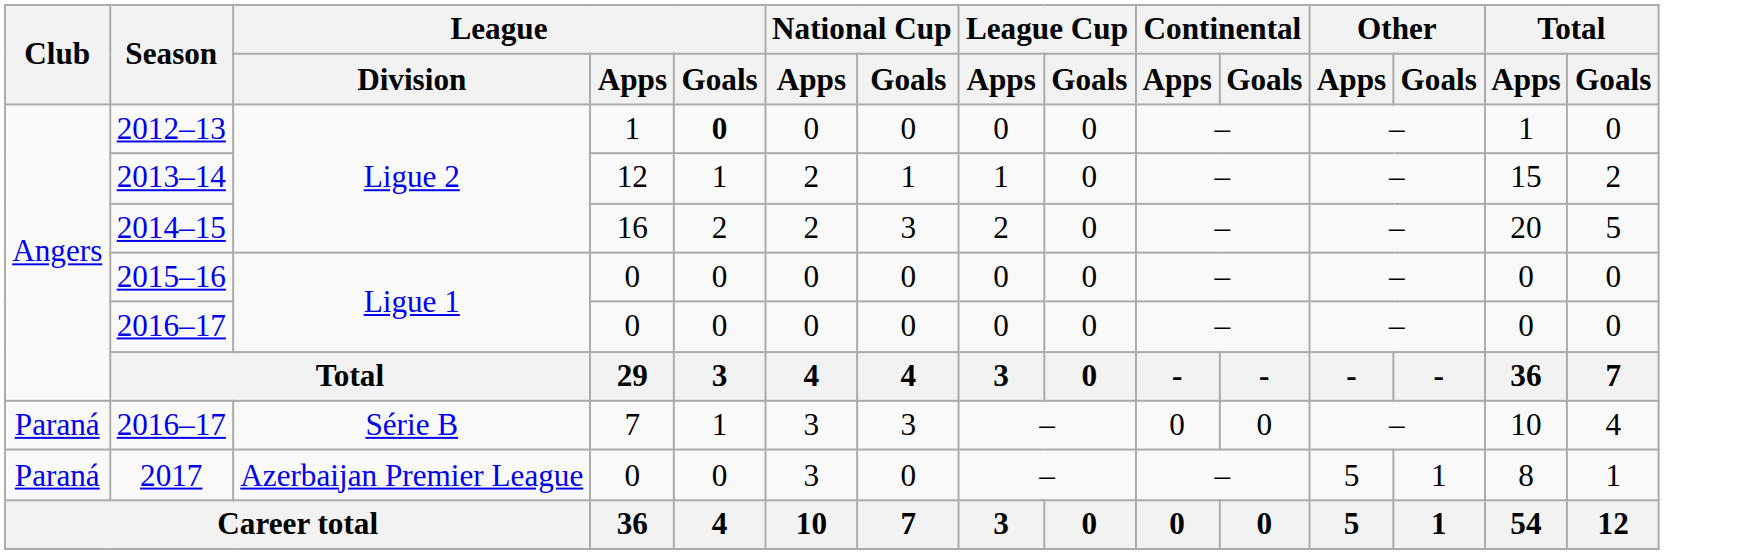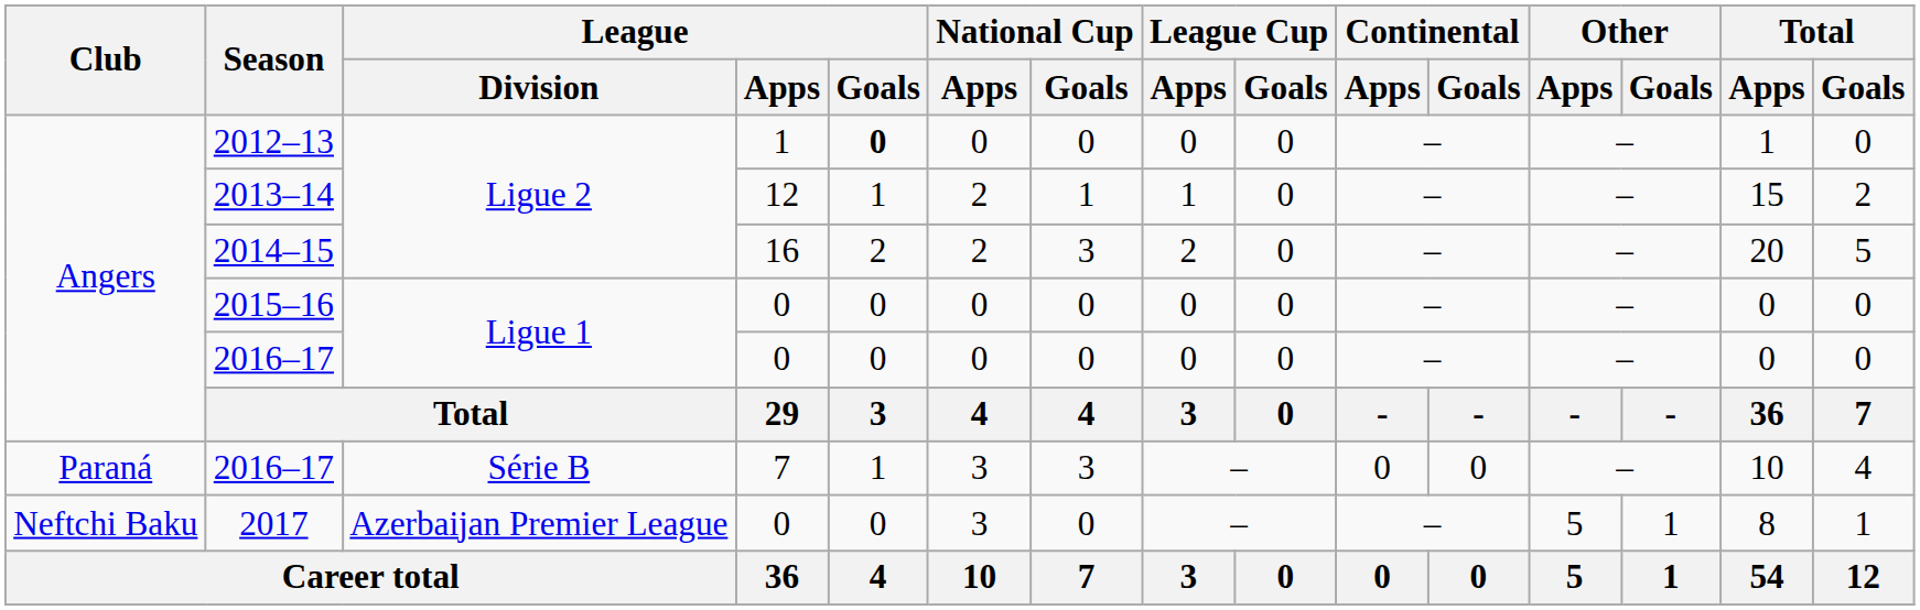2017 | Club: Paraná -> Neftchi Baku
